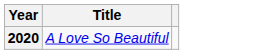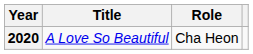+ column: Role | Cha Heon
